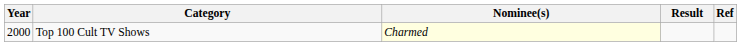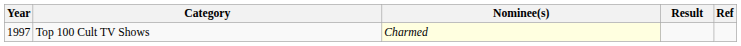Top 100 Cult TV Shows | Year: 2000 -> 1997
